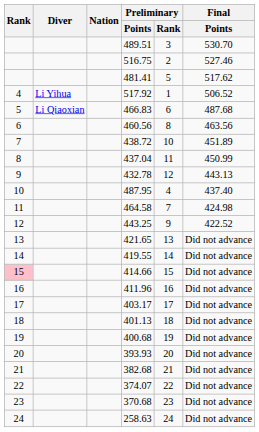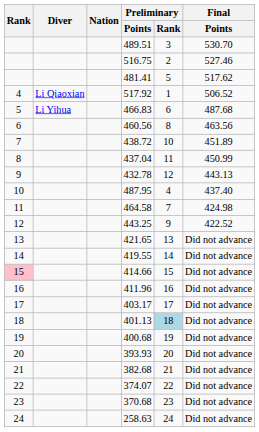517.92 | Diver: Li Yihua -> Li Qiaoxian
466.83 | Diver: Li Qiaoxian -> Li Yihua
401.13 | Preliminary / Rank: no background -> lightblue background
